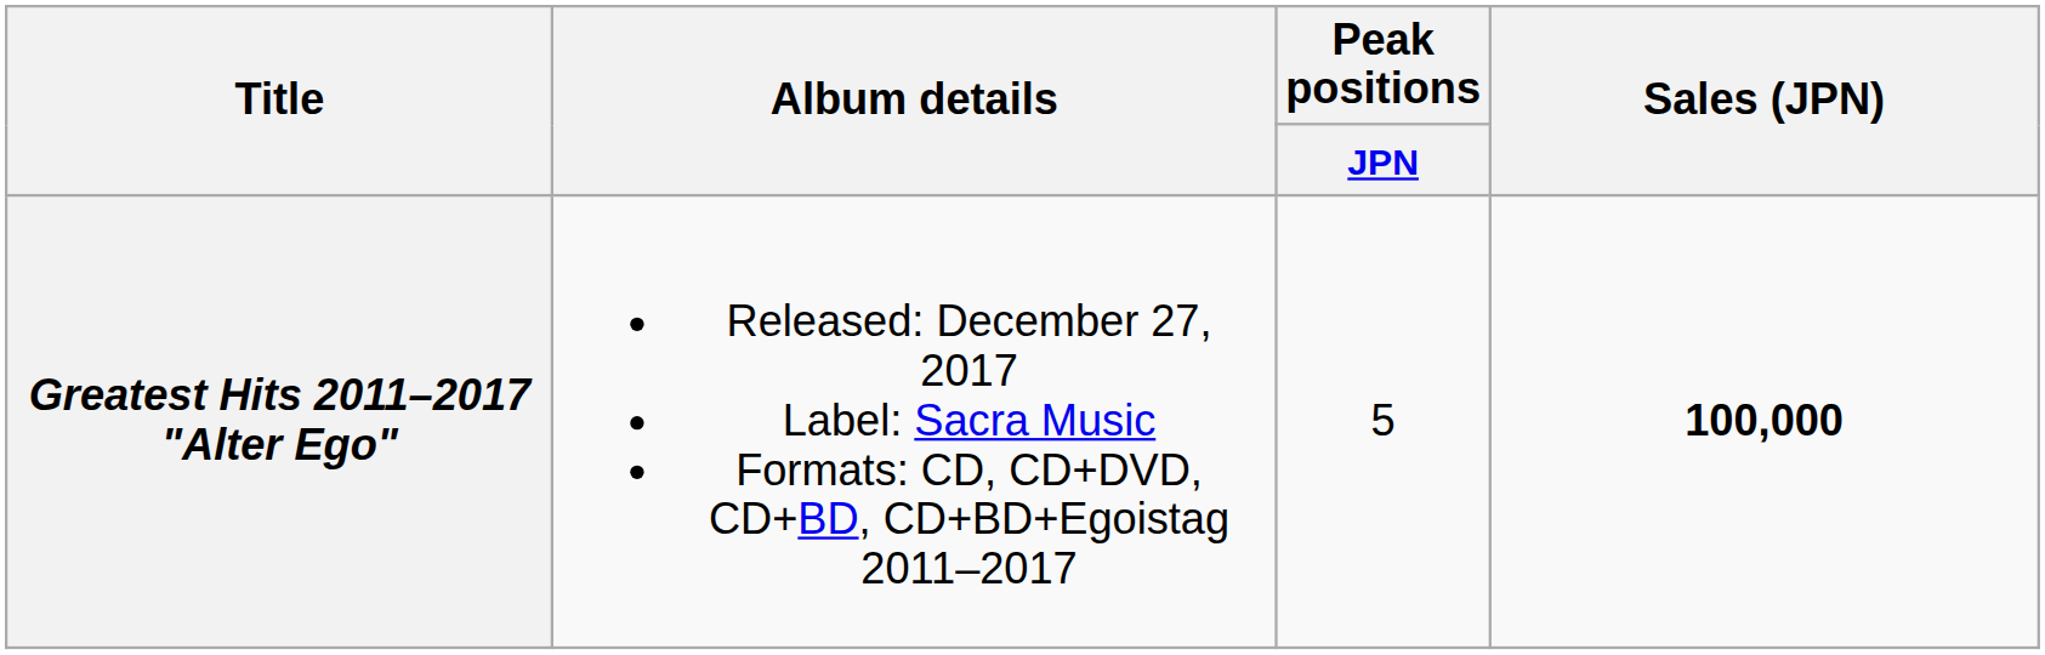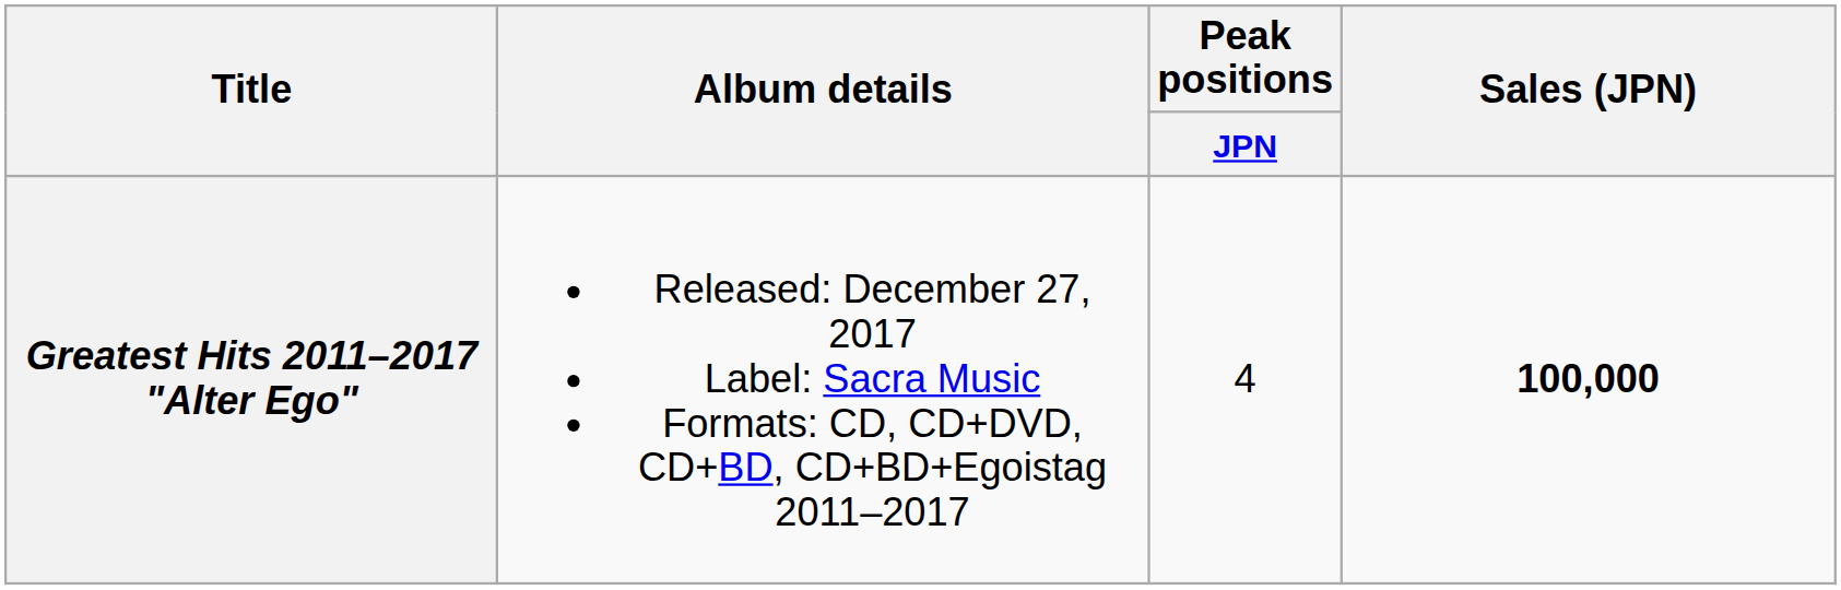Greatest Hits 2011–2017 "Alter Ego" | Peak positions / JPN: 5 -> 4
